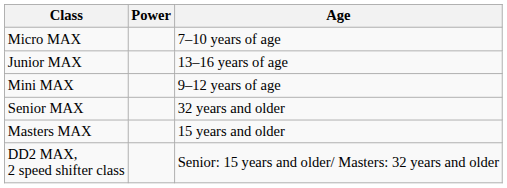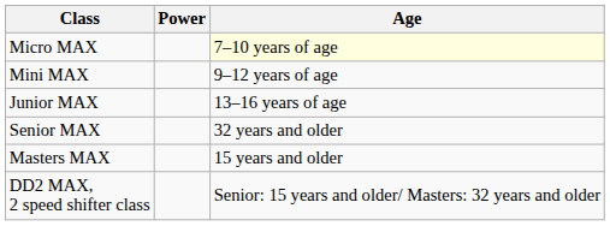Micro MAX | Age: no background -> lightyellow background
rows swapped: Mini MAX <-> Junior MAX
